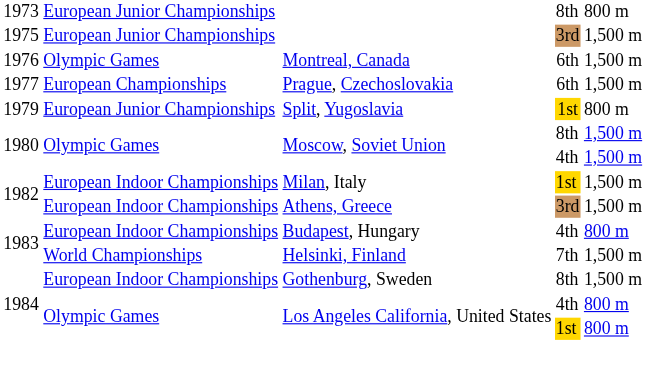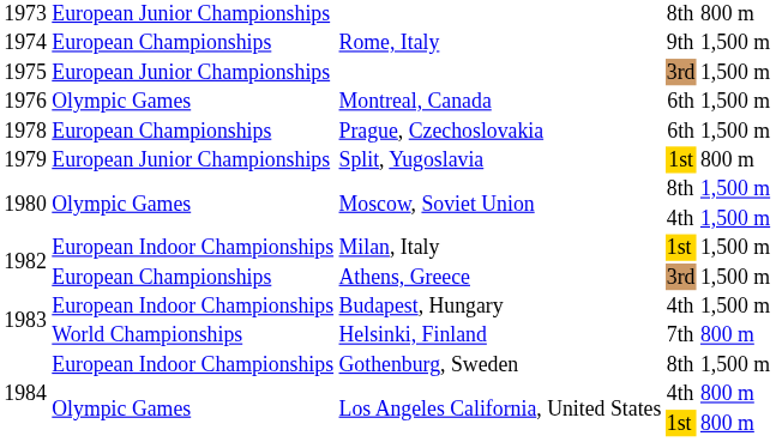+ row: 1974 | European Championships | Rome, Italy | 9th | 1,500 m
Prague, Czechoslovakia | column 1: 1977 -> 1978
Athens, Greece | column 2: European Indoor Championships -> European Championships
Budapest, Hungary | column 5: 800 m -> 1,500 m
Helsinki, Finland | column 5: 1,500 m -> 800 m
